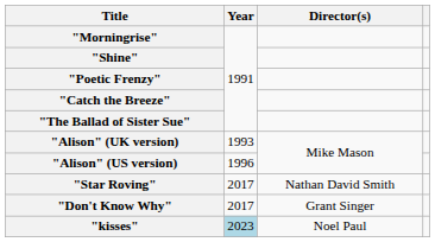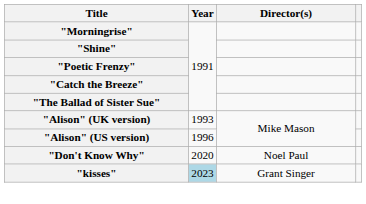- row: "Star Roving" | 2017 | Nathan David Smith
"Don't Know Why" | Year: 2017 -> 2020
"Don't Know Why" | Director(s): Grant Singer -> Noel Paul
"kisses" | Director(s): Noel Paul -> Grant Singer
